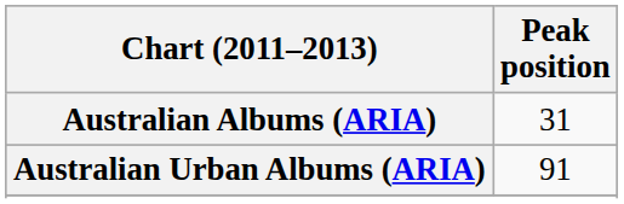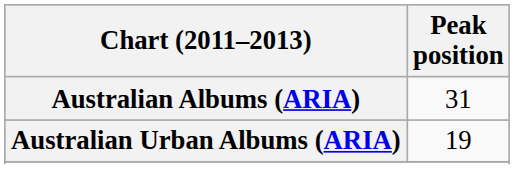Australian Urban Albums (ARIA) | Peak position: 91 -> 19
